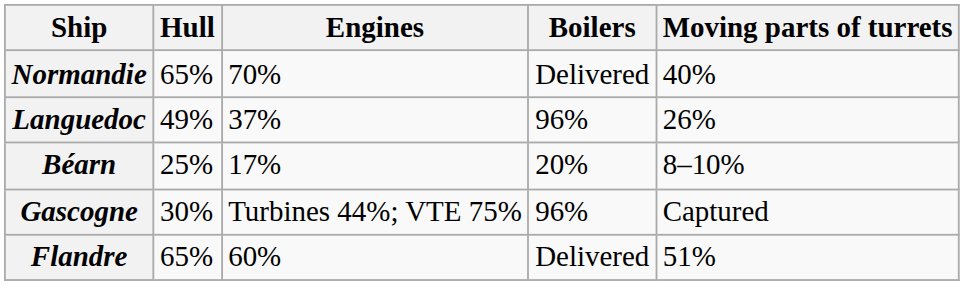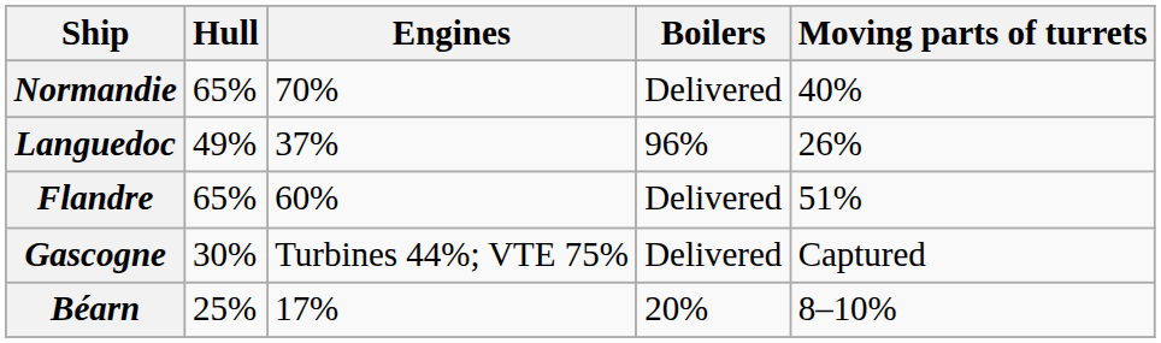rows swapped: Flandre <-> Béarn
Gascogne | Boilers: 96% -> Delivered
